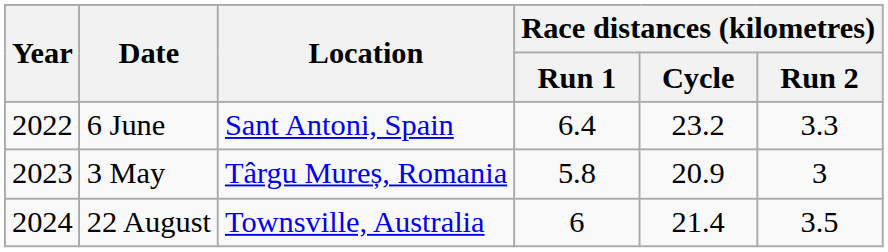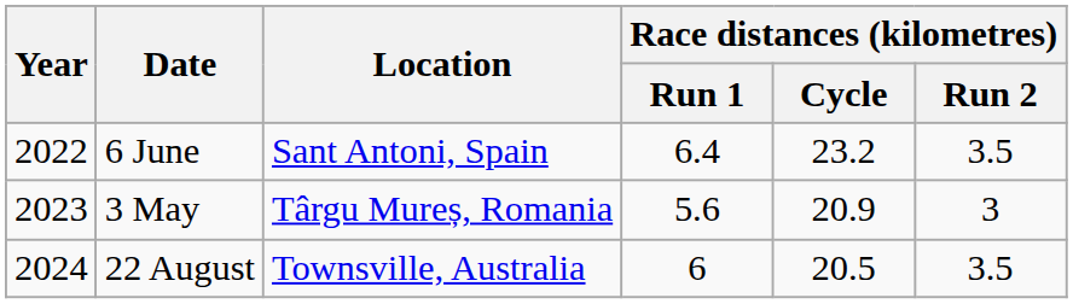6 June | Race distances (kilometres) / Run 2: 3.3 -> 3.5
3 May | Race distances (kilometres) / Run 1: 5.8 -> 5.6
22 August | Race distances (kilometres) / Cycle: 21.4 -> 20.5
